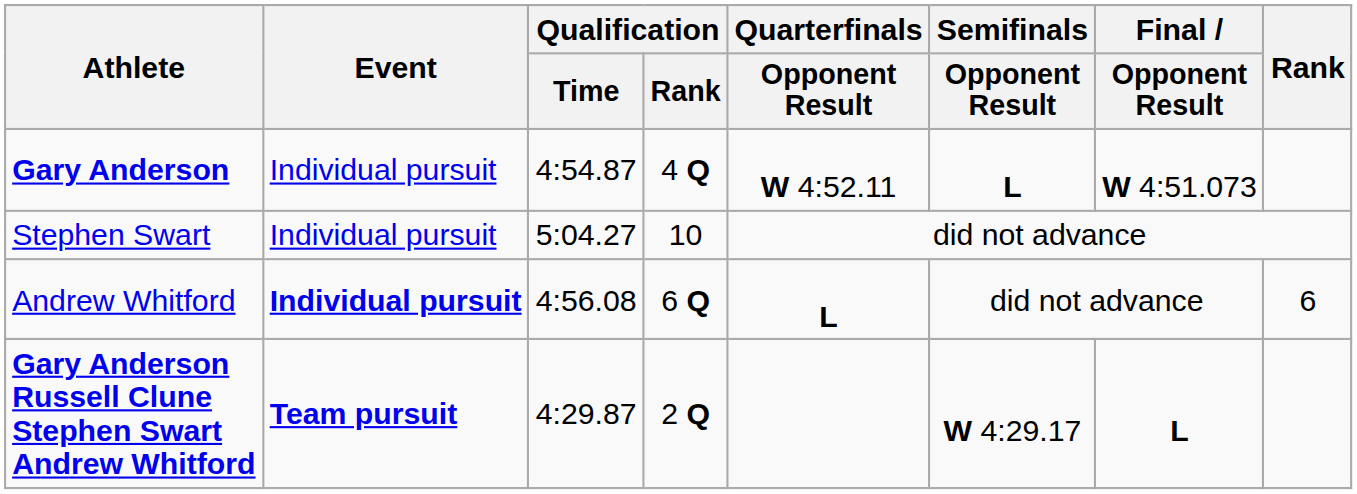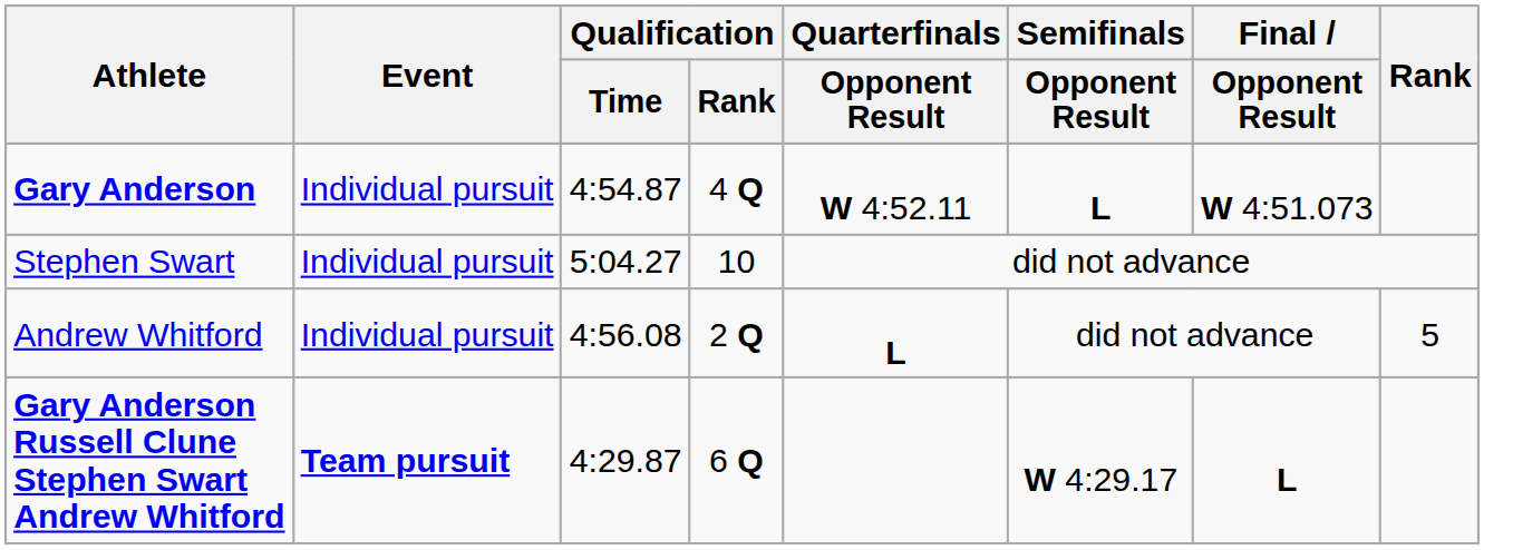Andrew Whitford | Event: bold -> normal
Andrew Whitford | Qualification / Rank: 6 Q -> 2 Q
Andrew Whitford | Rank: 6 -> 5
Gary Anderson Russell Clune Stephen Swart Andrew Whitford | Qualification / Rank: 2 Q -> 6 Q
